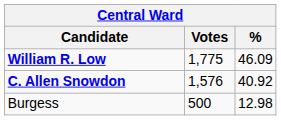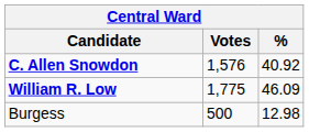rows swapped: William R. Low <-> C. Allen Snowdon
